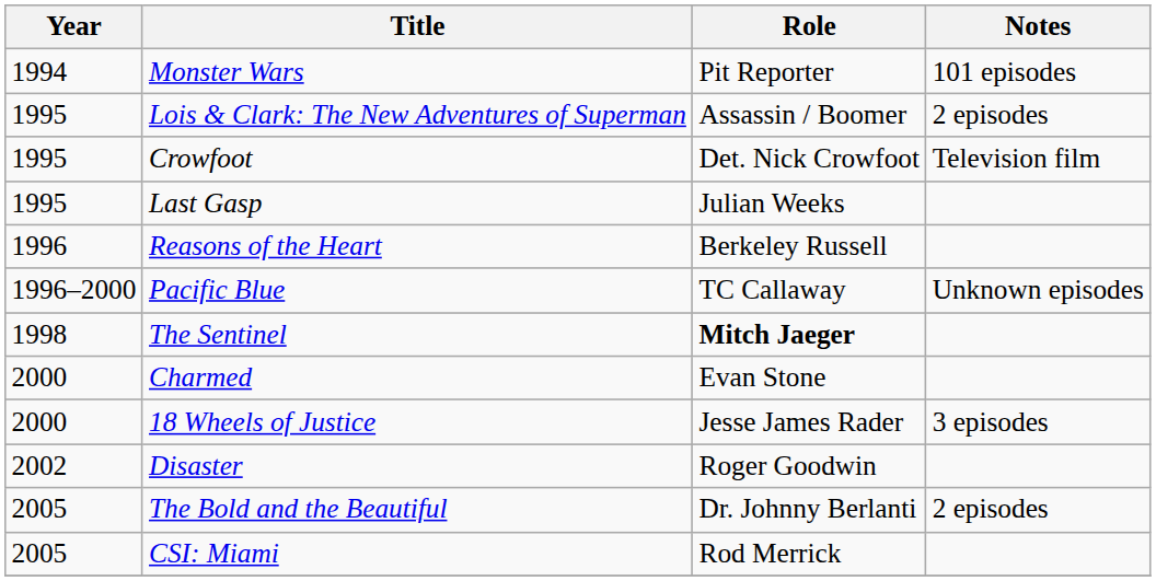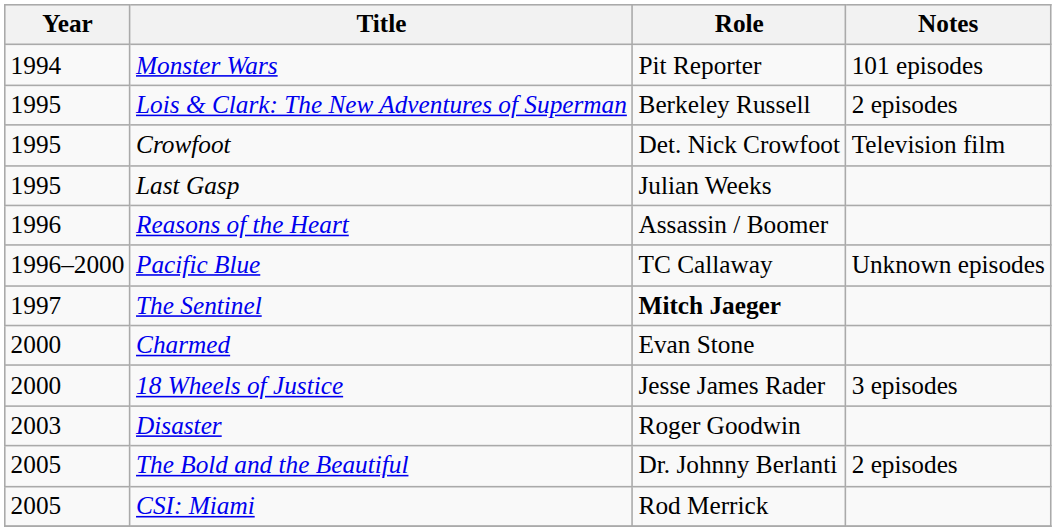Lois & Clark: The New Adventures of Superman | Role: Assassin / Boomer -> Berkeley Russell
Reasons of the Heart | Role: Berkeley Russell -> Assassin / Boomer
The Sentinel | Year: 1998 -> 1997
Disaster | Year: 2002 -> 2003
